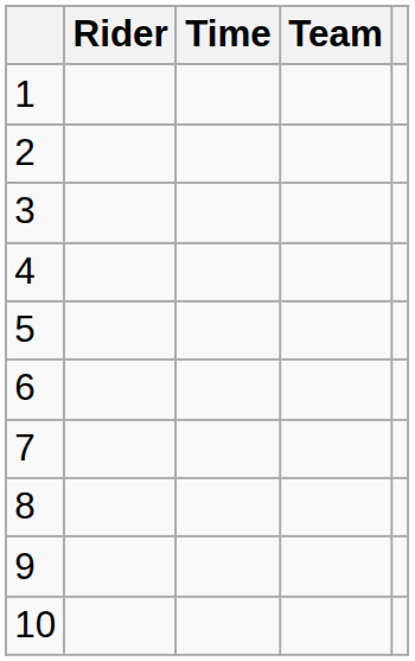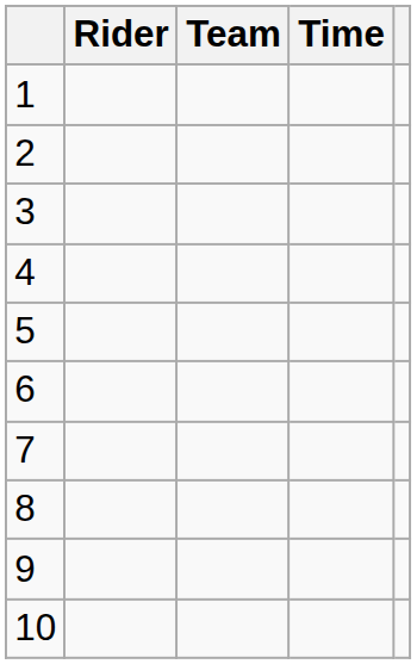columns swapped: Team <-> Time
